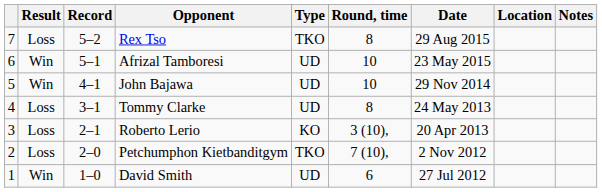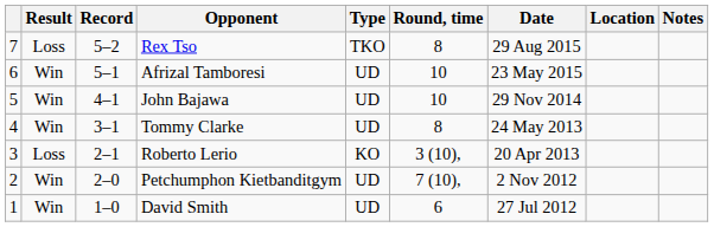Tommy Clarke | Result: Loss -> Win
Petchumphon Kietbanditgym | Result: Loss -> Win
Petchumphon Kietbanditgym | Type: TKO -> UD
